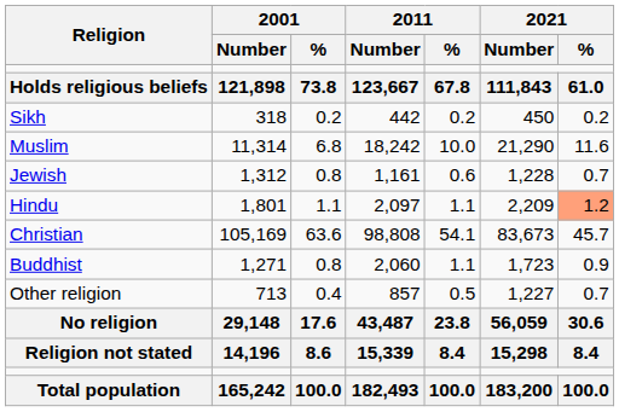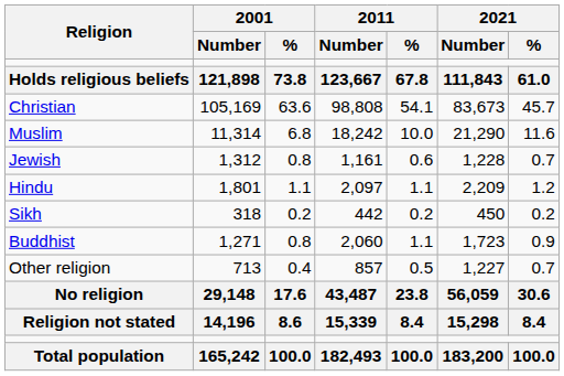rows swapped: Christian <-> Sikh
Hindu | 2021 / %: lightsalmon background -> no background
